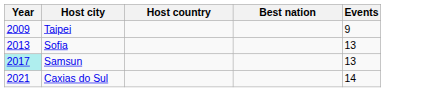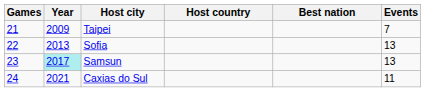+ column: Games | 21 | 22 | 23 | 24
Taipei | Events: 9 -> 7
Caxias do Sul | Events: 14 -> 11
